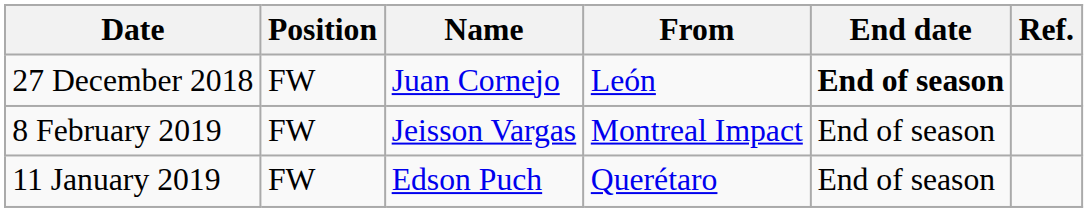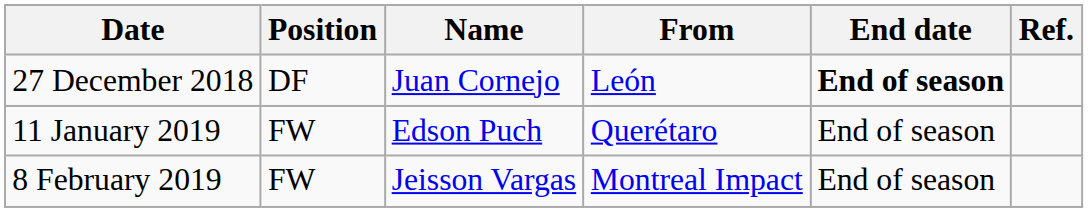27 December 2018 | Position: FW -> DF
rows swapped: 11 January 2019 <-> 8 February 2019
